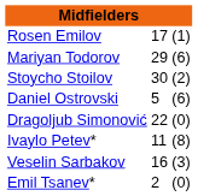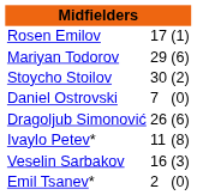Daniel Ostrovski | column 2: 5 -> 7
Daniel Ostrovski | column 3: (6) -> (0)
Dragoljub Simonović | column 2: 22 -> 26
Dragoljub Simonović | column 3: (0) -> (6)
